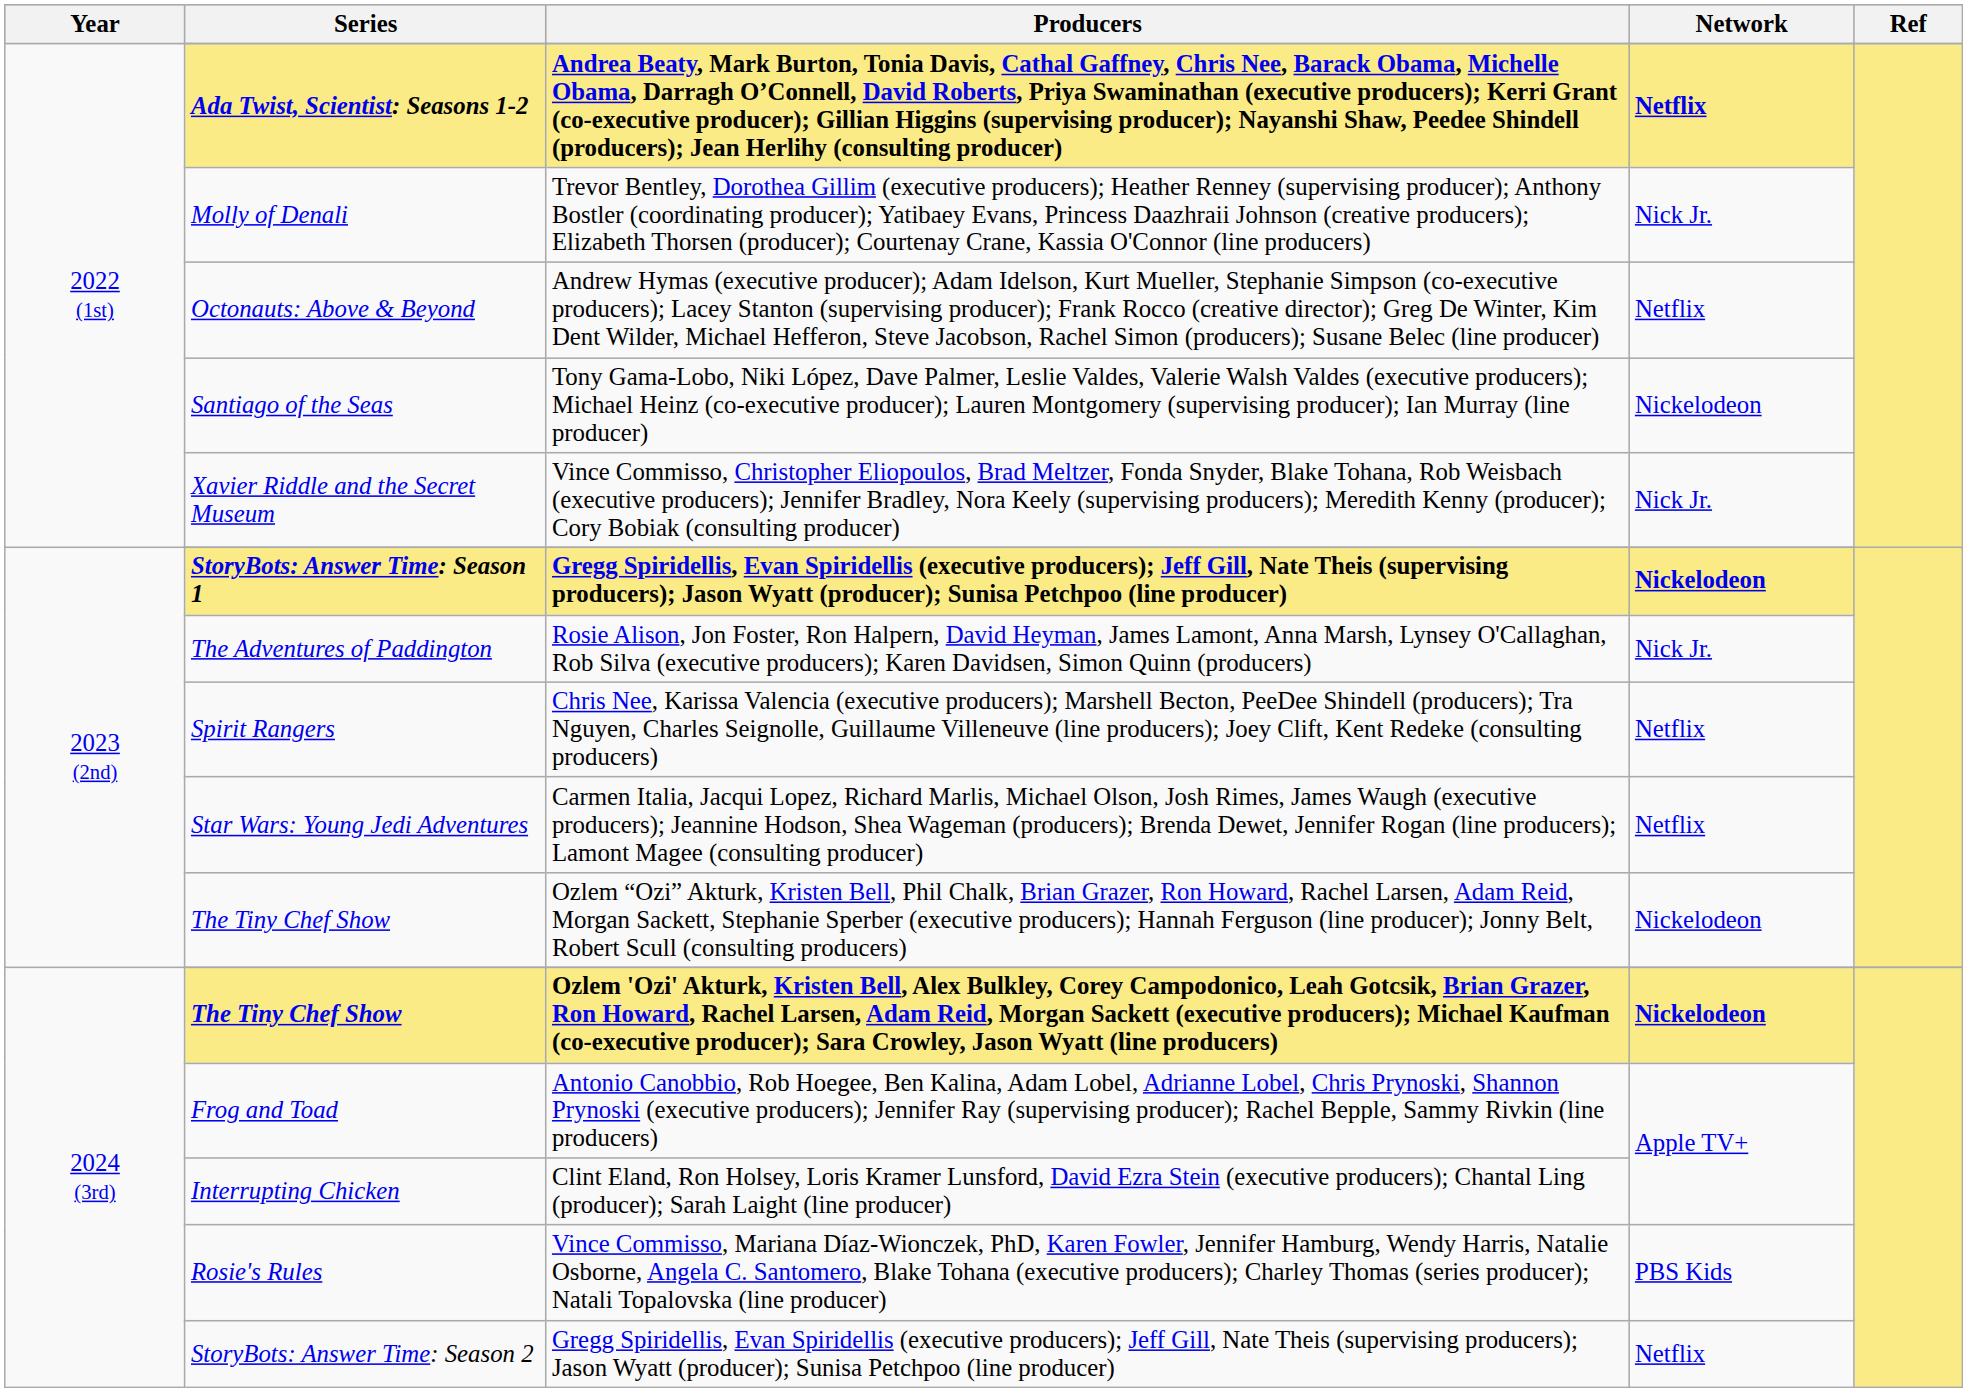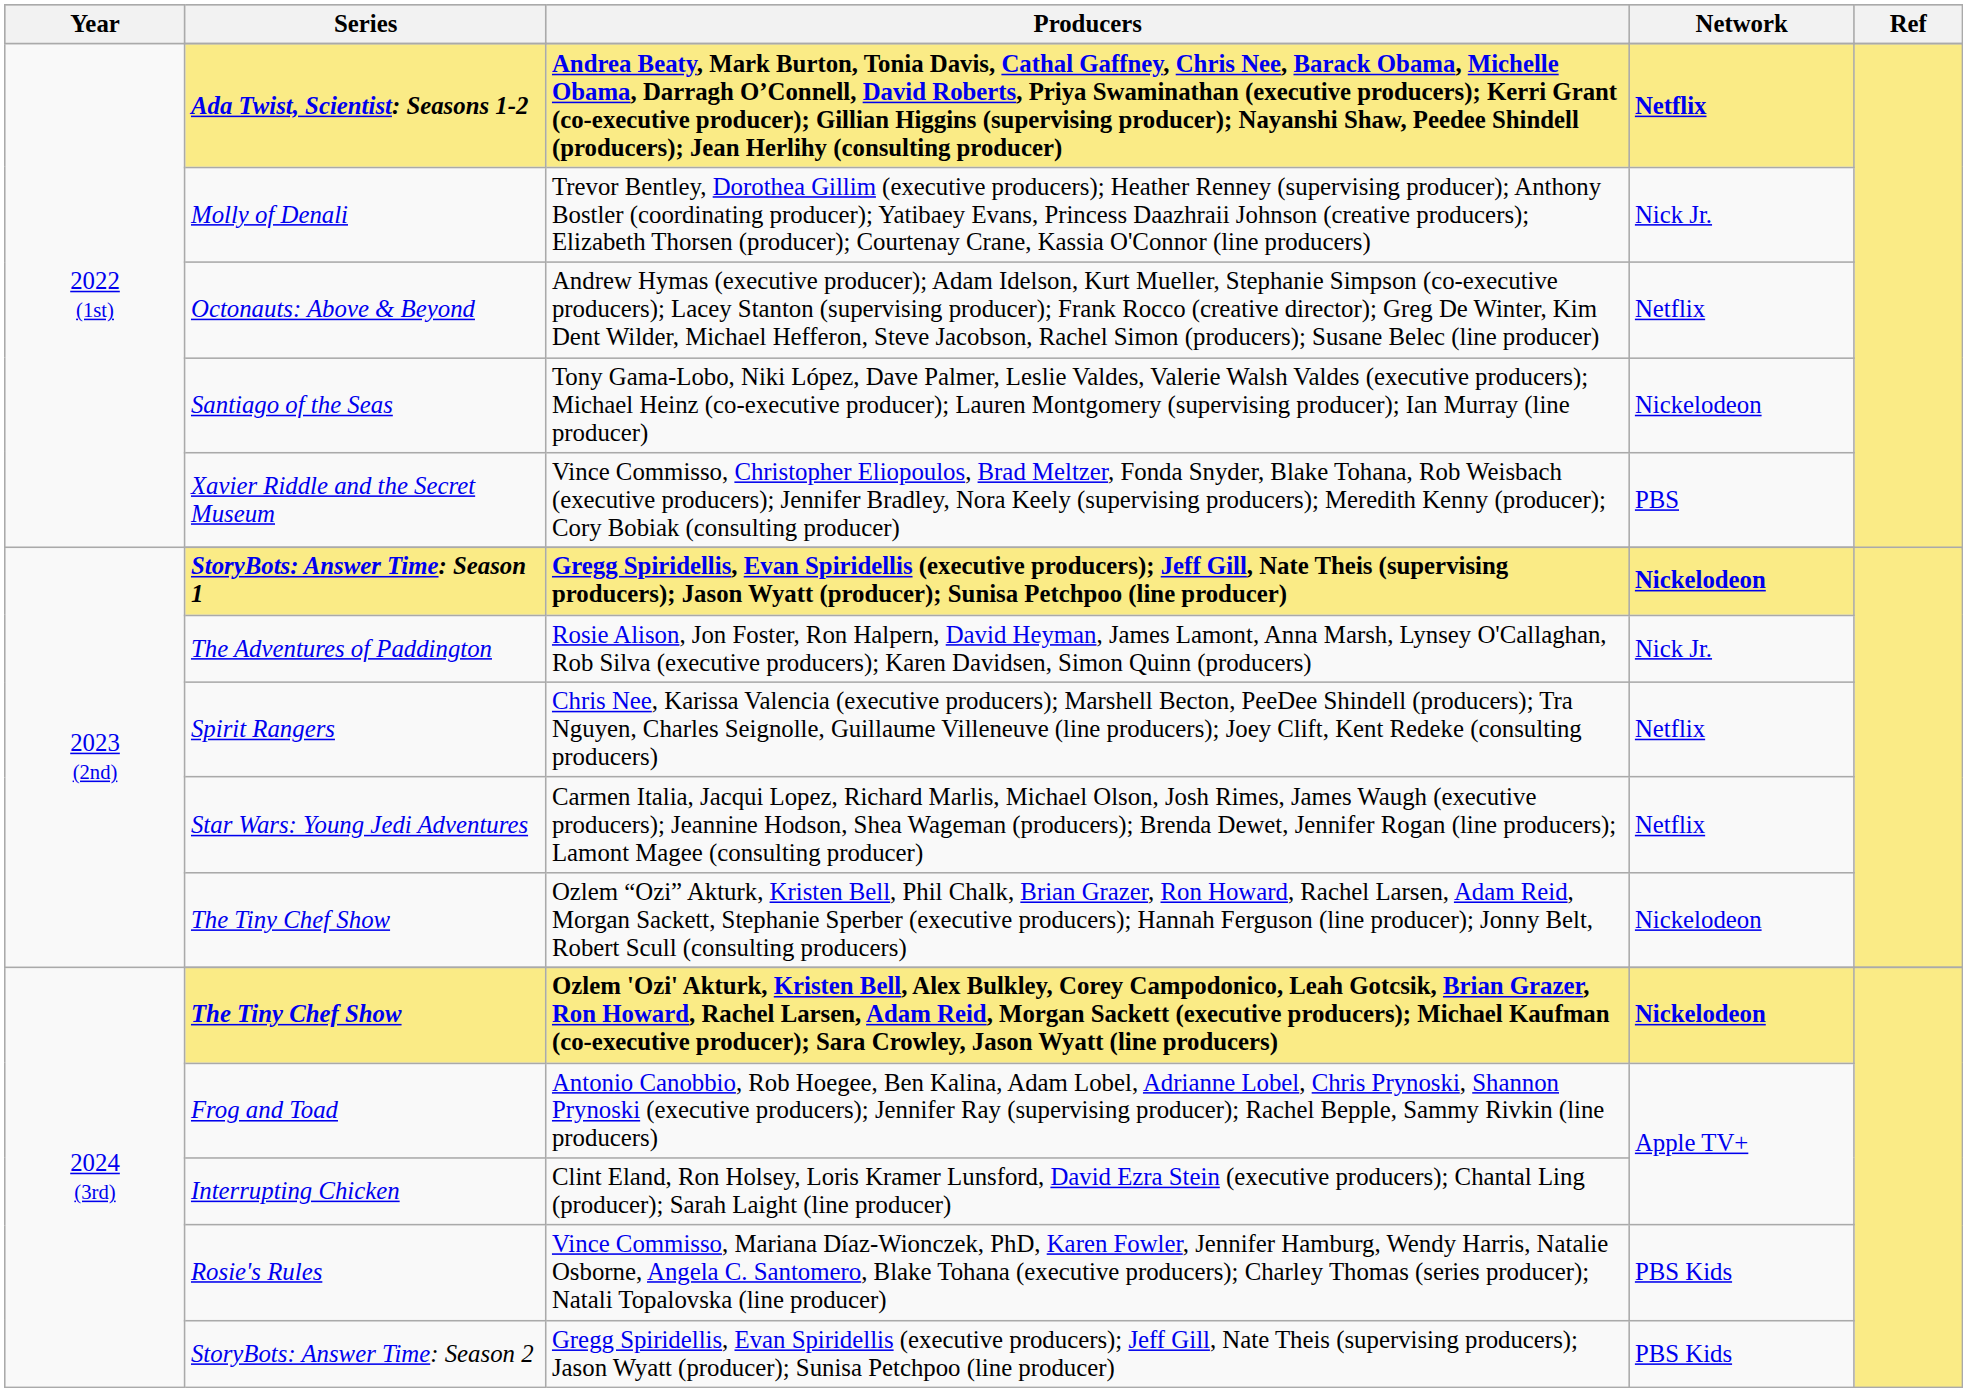Xavier Riddle and the Secret Museum | Network: Nick Jr. -> PBS
StoryBots: Answer Time: Season 2 | Network: Netflix -> PBS Kids
